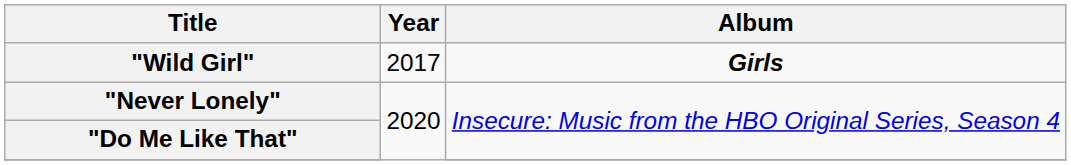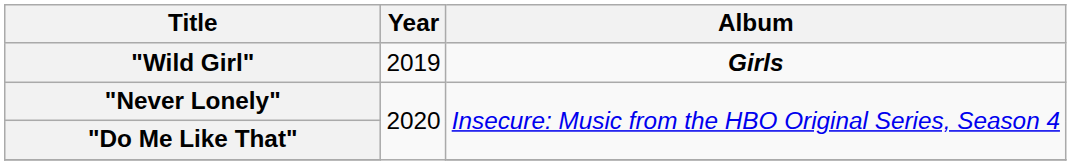"Wild Girl" | Year: 2017 -> 2019
